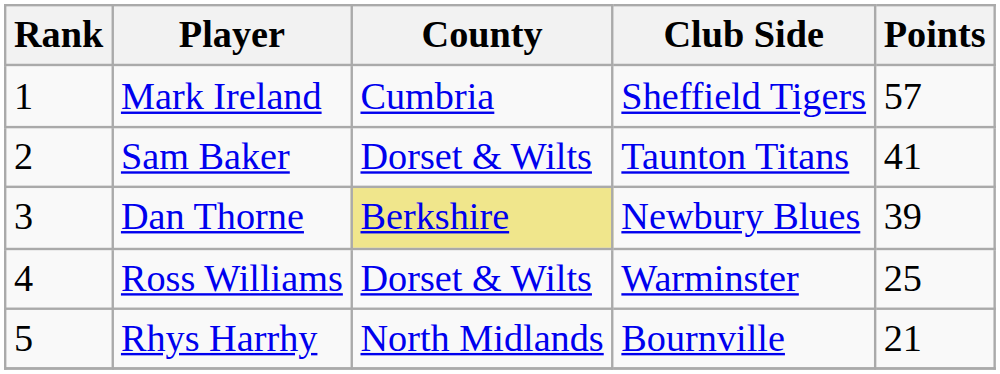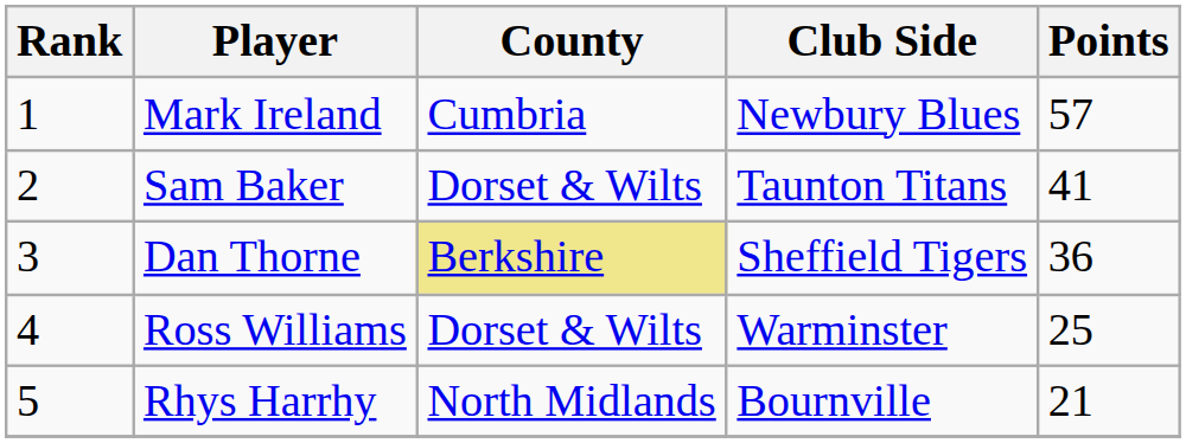Mark Ireland | Club Side: Sheffield Tigers -> Newbury Blues
Dan Thorne | Club Side: Newbury Blues -> Sheffield Tigers
Dan Thorne | Points: 39 -> 36
